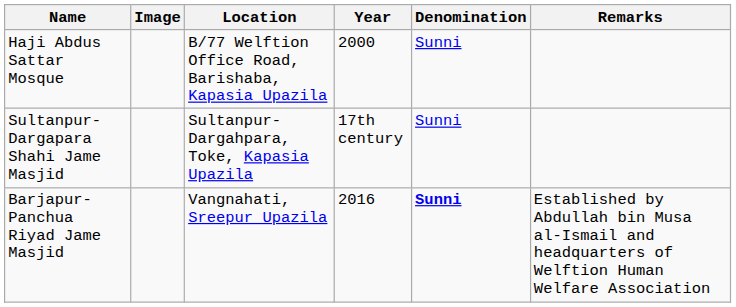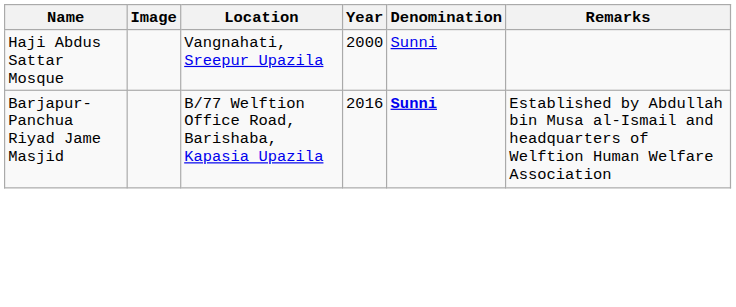Haji Abdus Sattar Mosque | Location: B/77 Welftion Office Road, Barishaba, Kapasia Upazila -> Vangnahati, Sreepur Upazila
- row: Sultanpur-Dargapara Shahi Jame Masjid | Sultanpur-Dargahpara, Toke, Kapasia Upazila | 17th century | Sunni
Barjapur-Panchua Riyad Jame Masjid | Location: Vangnahati, Sreepur Upazila -> B/77 Welftion Office Road, Barishaba, Kapasia Upazila
